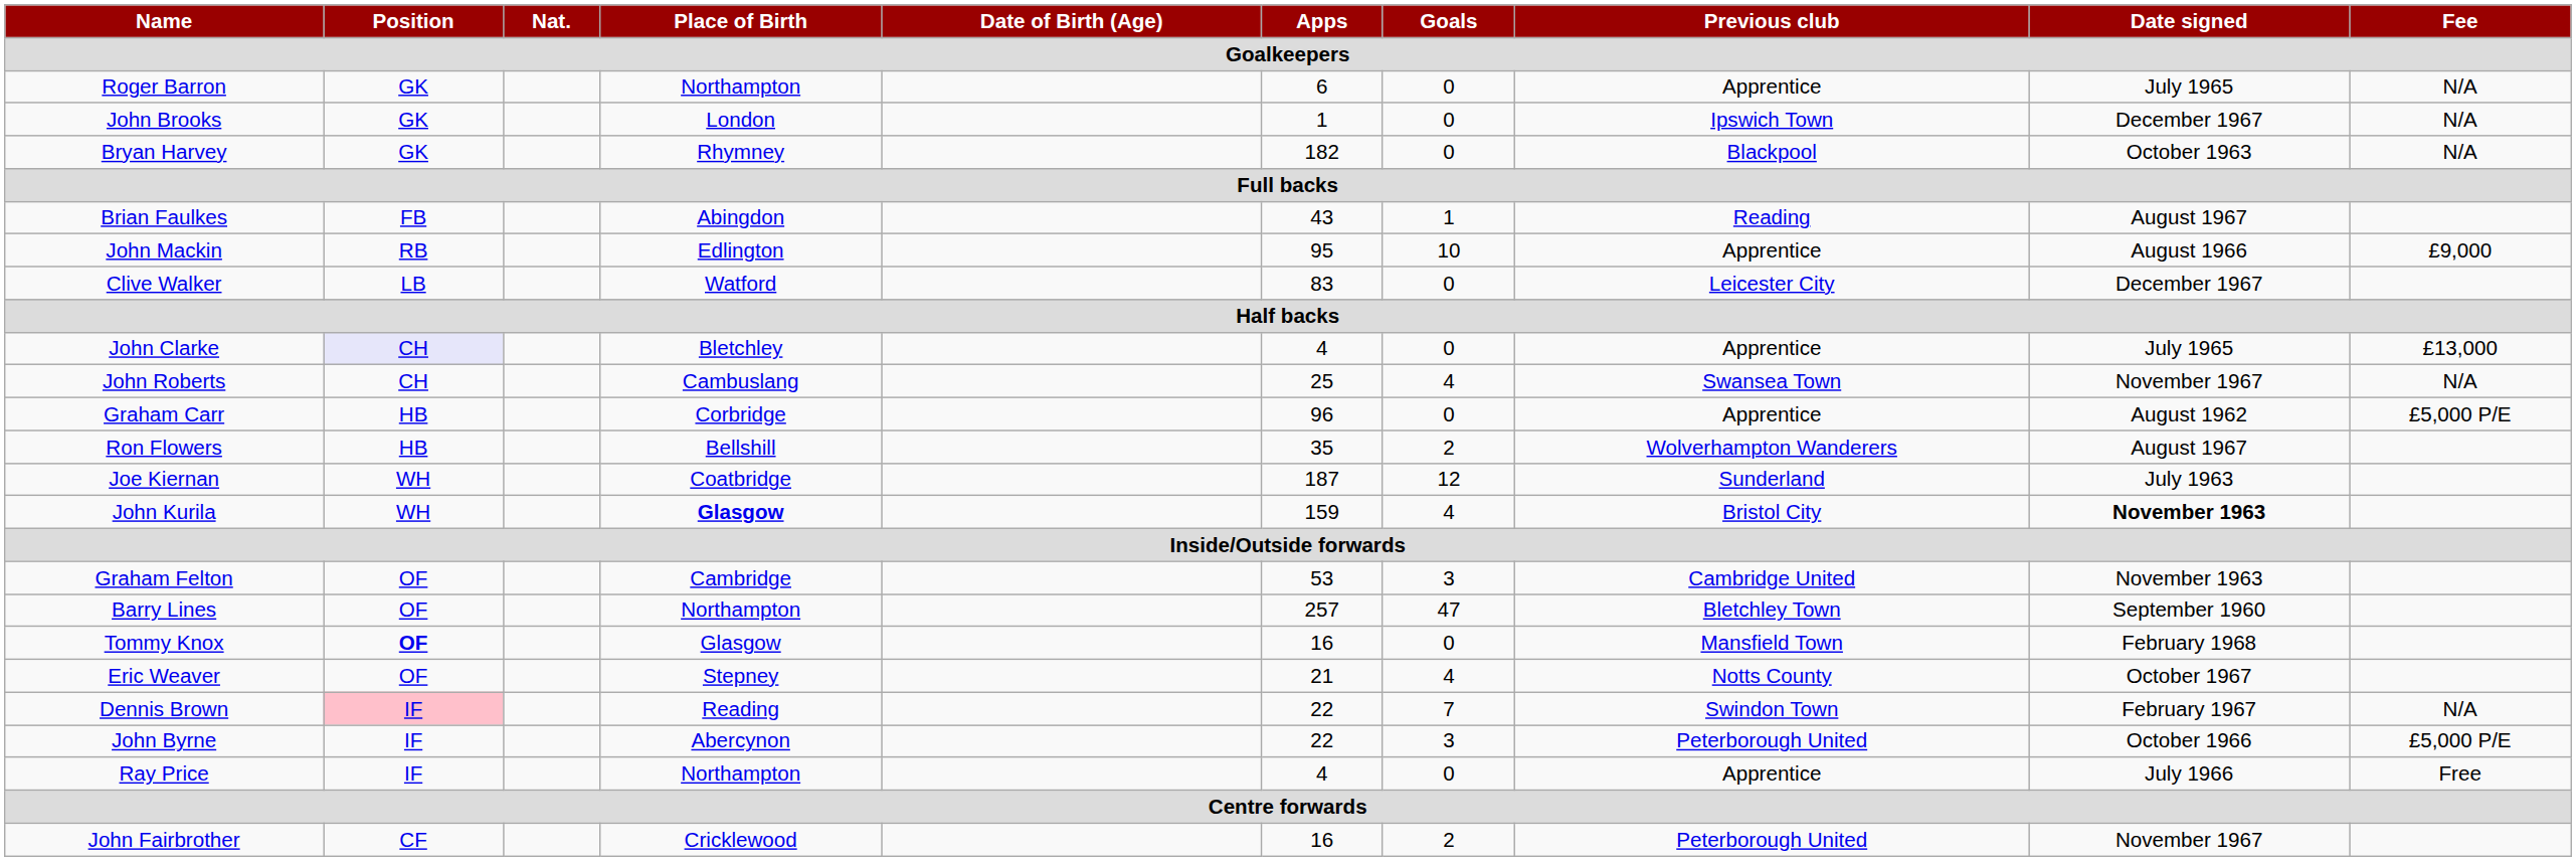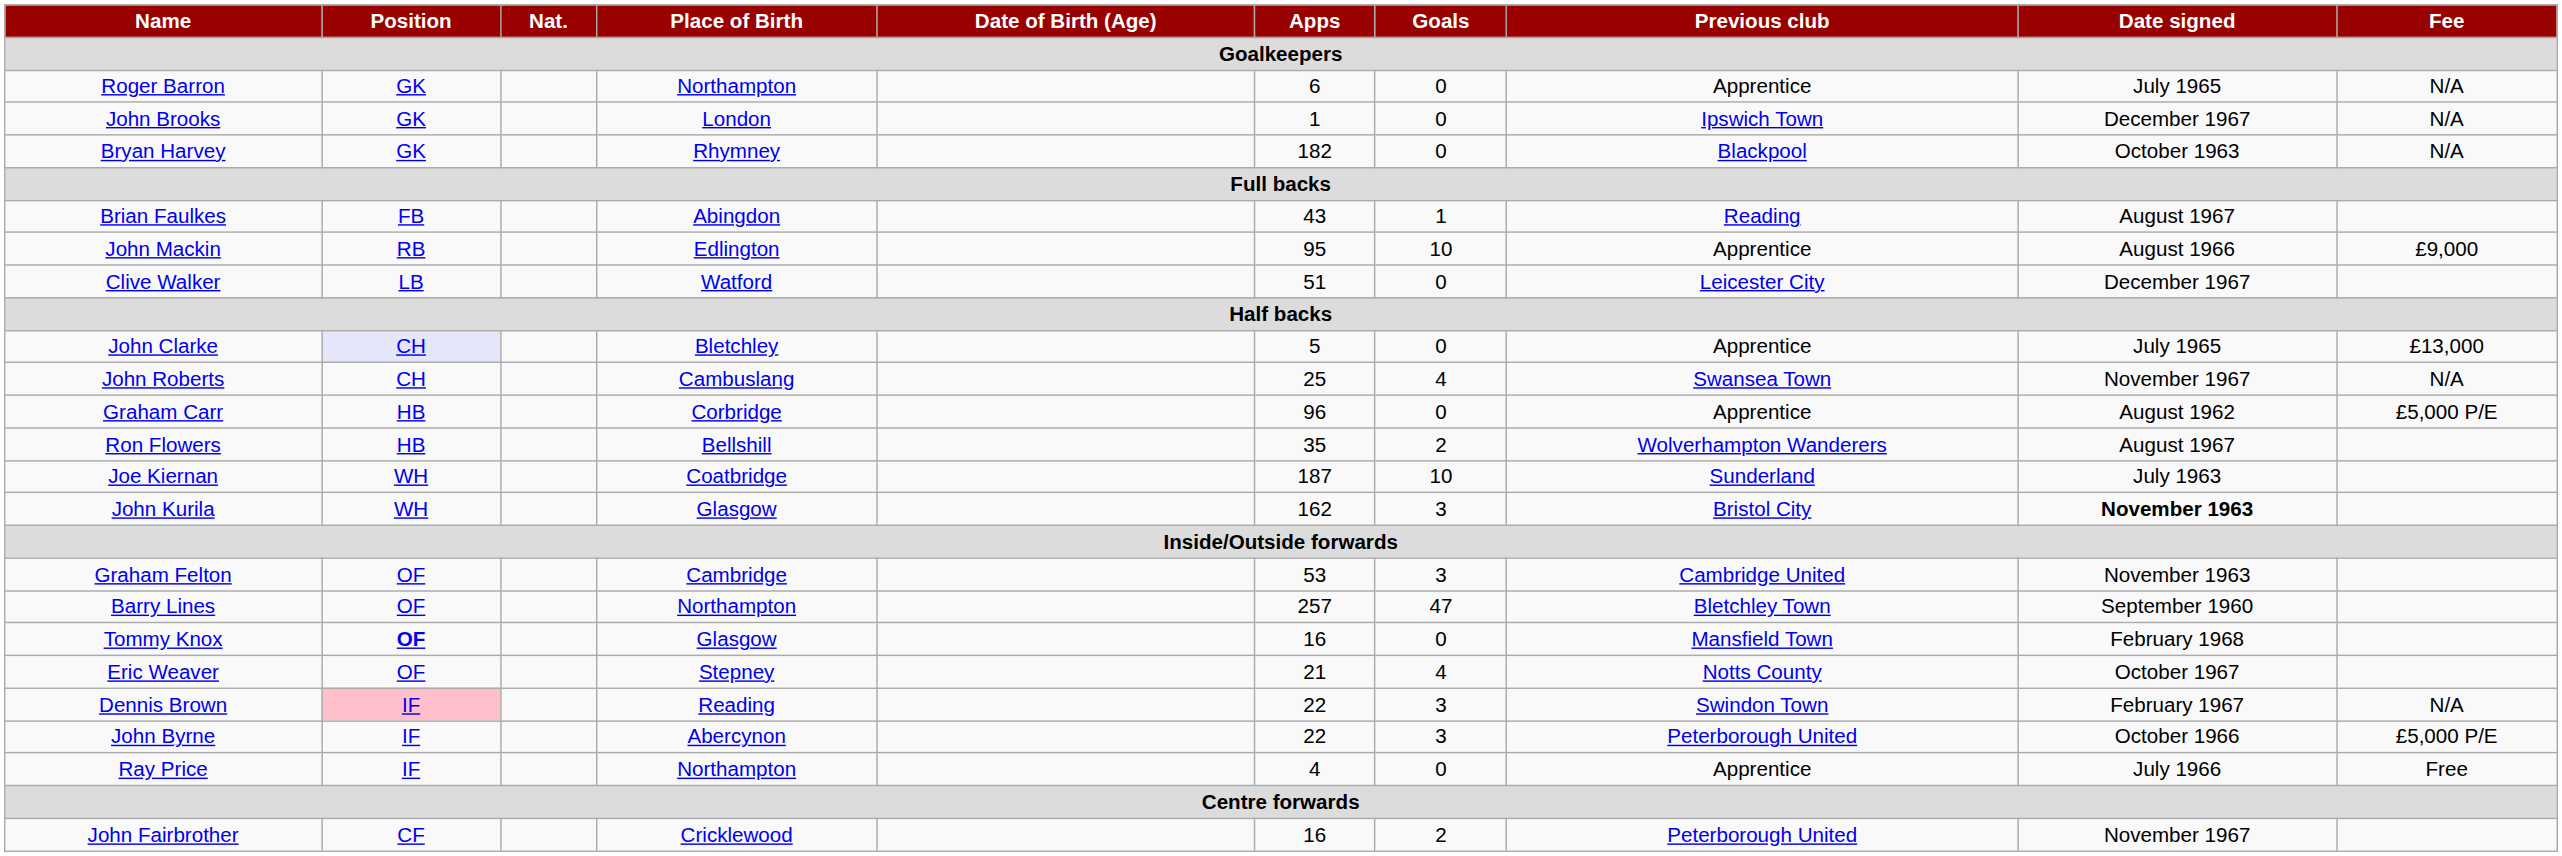Clive Walker | Apps: 83 -> 51
John Clarke | Apps: 4 -> 5
Joe Kiernan | Goals: 12 -> 10
John Kurila | Place of Birth: bold -> normal
John Kurila | Apps: 159 -> 162
John Kurila | Goals: 4 -> 3
Dennis Brown | Goals: 7 -> 3
